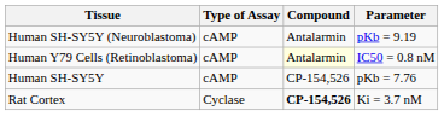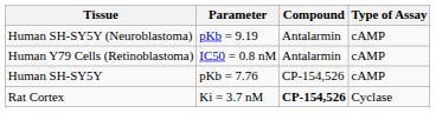columns swapped: Type of Assay <-> Parameter
Human Y79 Cells (Retinoblastoma) | Compound: lightyellow background -> no background
